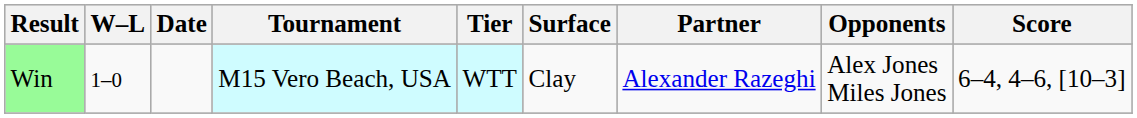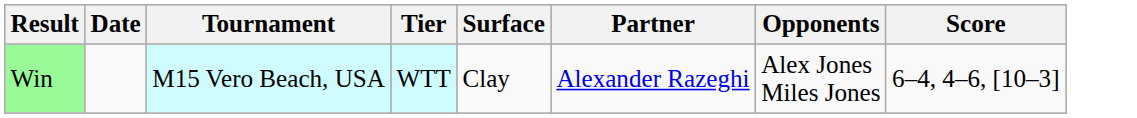- column: W–L | 1–0
